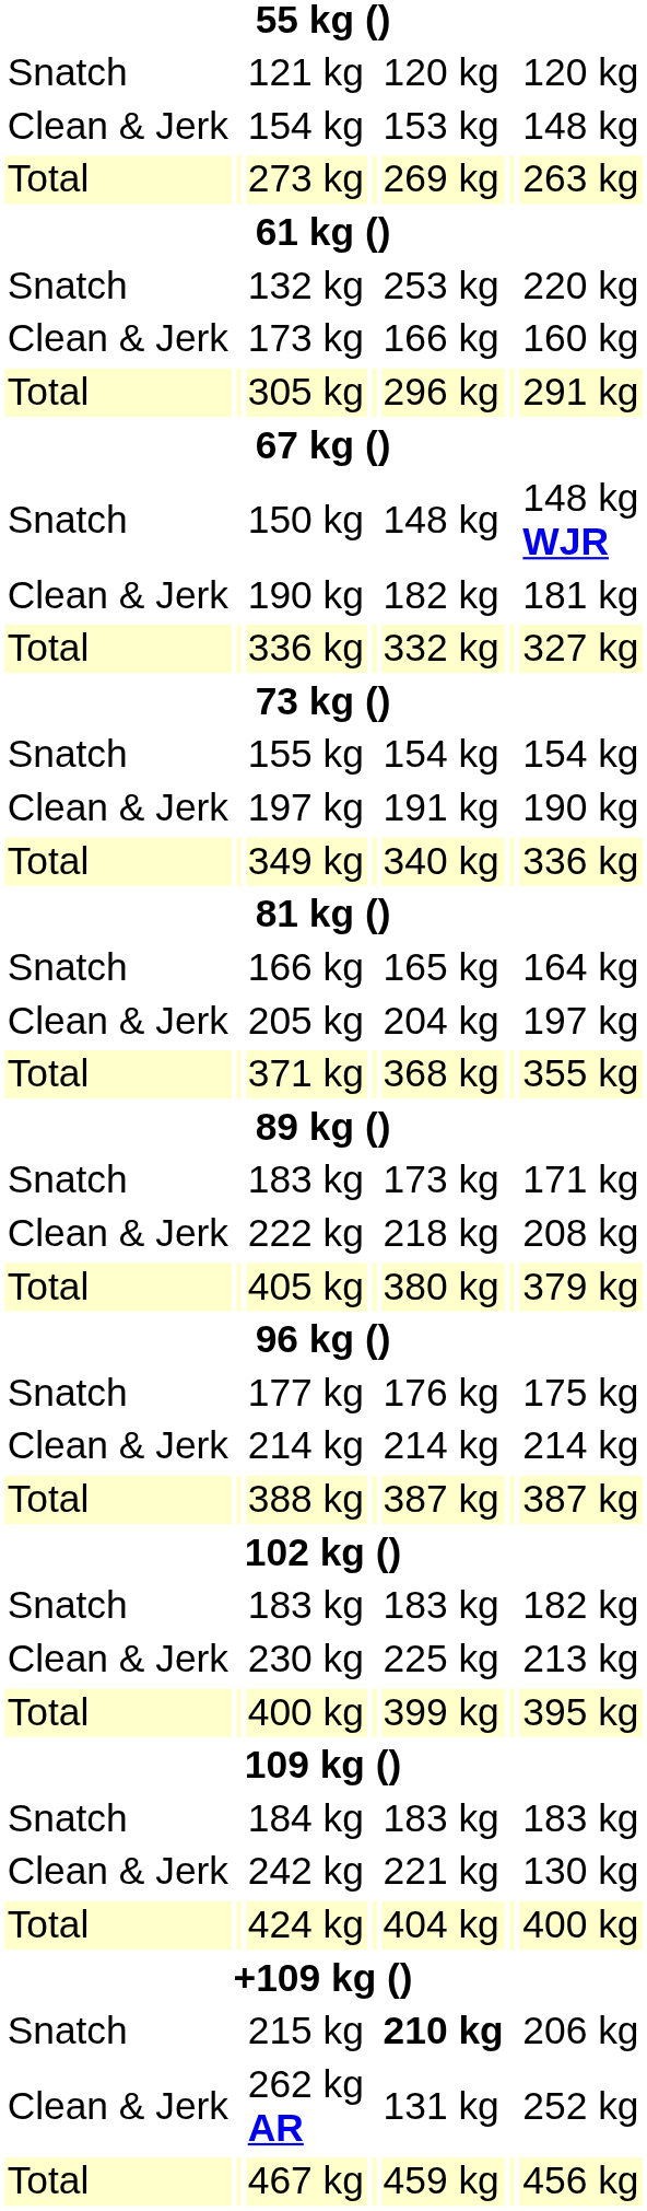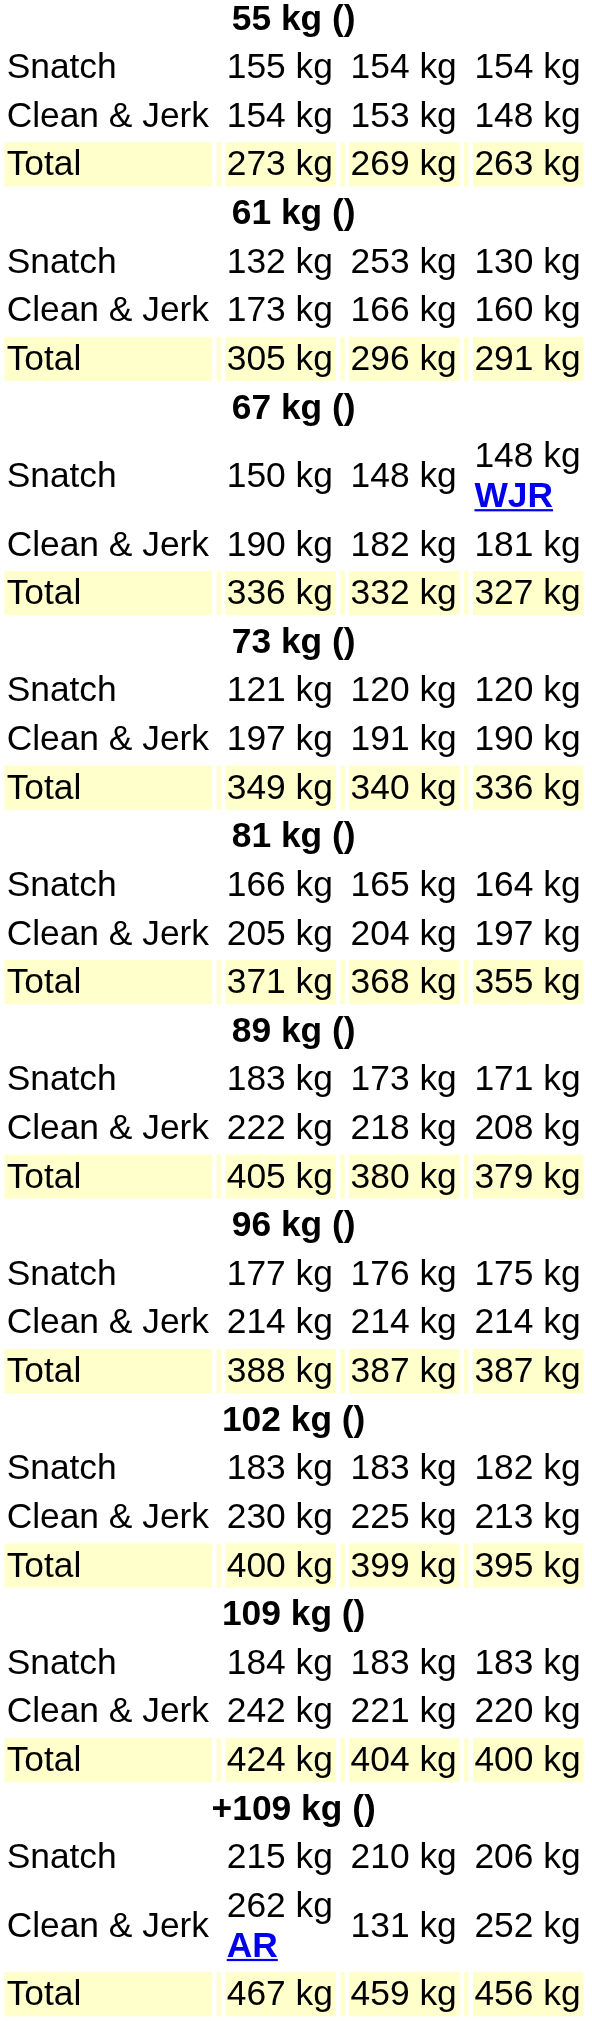rows swapped: 121 kg <-> 155 kg
132 kg | column 7: 220 kg -> 130 kg
242 kg | column 7: 130 kg -> 220 kg
215 kg | column 5: bold -> normal
